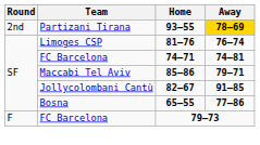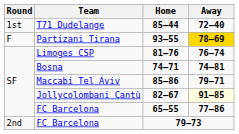+ row: 1st | T71 Dudelange | 85–44 | 72–40
93–55 | Round: 2nd -> F
74–71 | Team: FC Barcelona -> Bosna
82–67 | Away: no background -> lightyellow background
65–55 | Team: Bosna -> FC Barcelona
79–73 | Round: F -> 2nd
